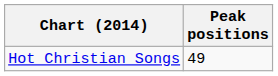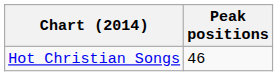Hot Christian Songs | Peak positions: 49 -> 46
